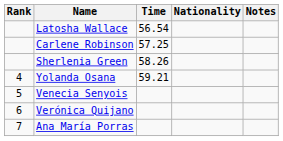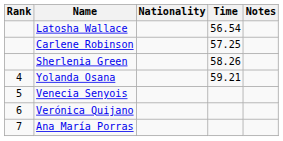columns swapped: Nationality <-> Time
